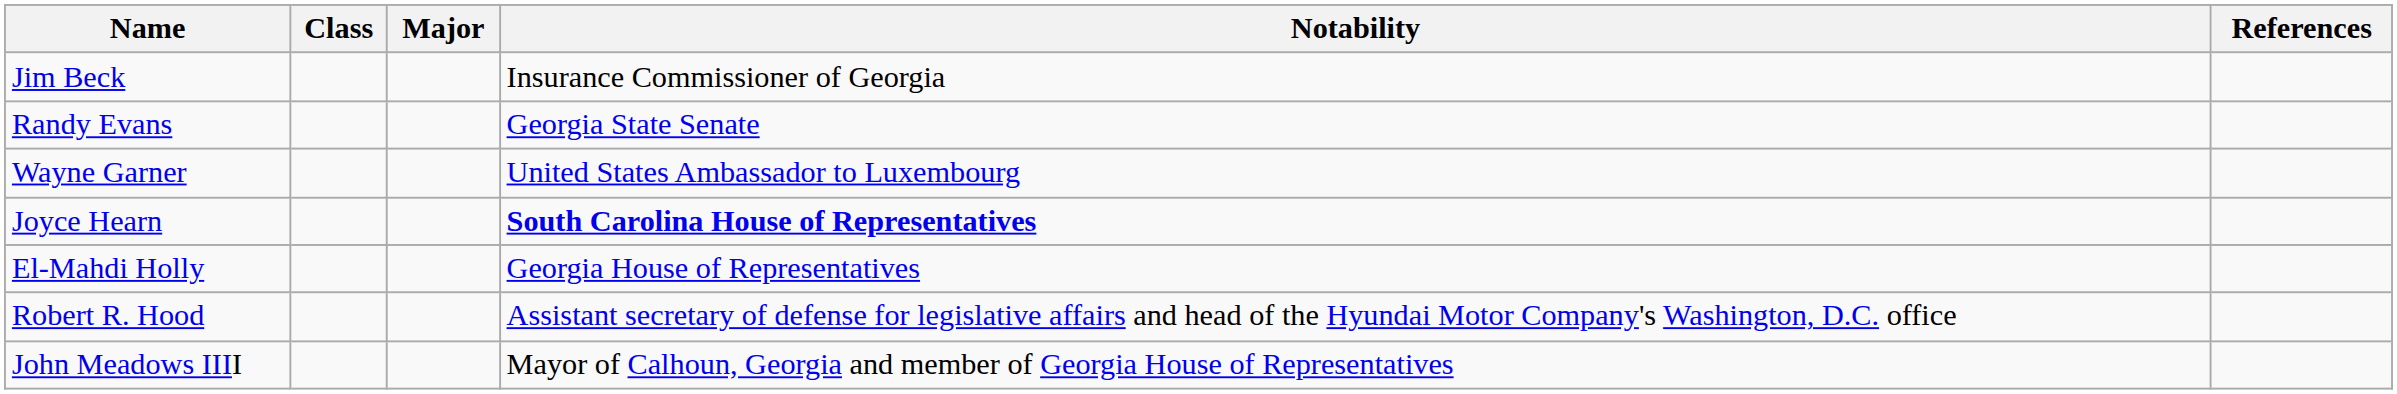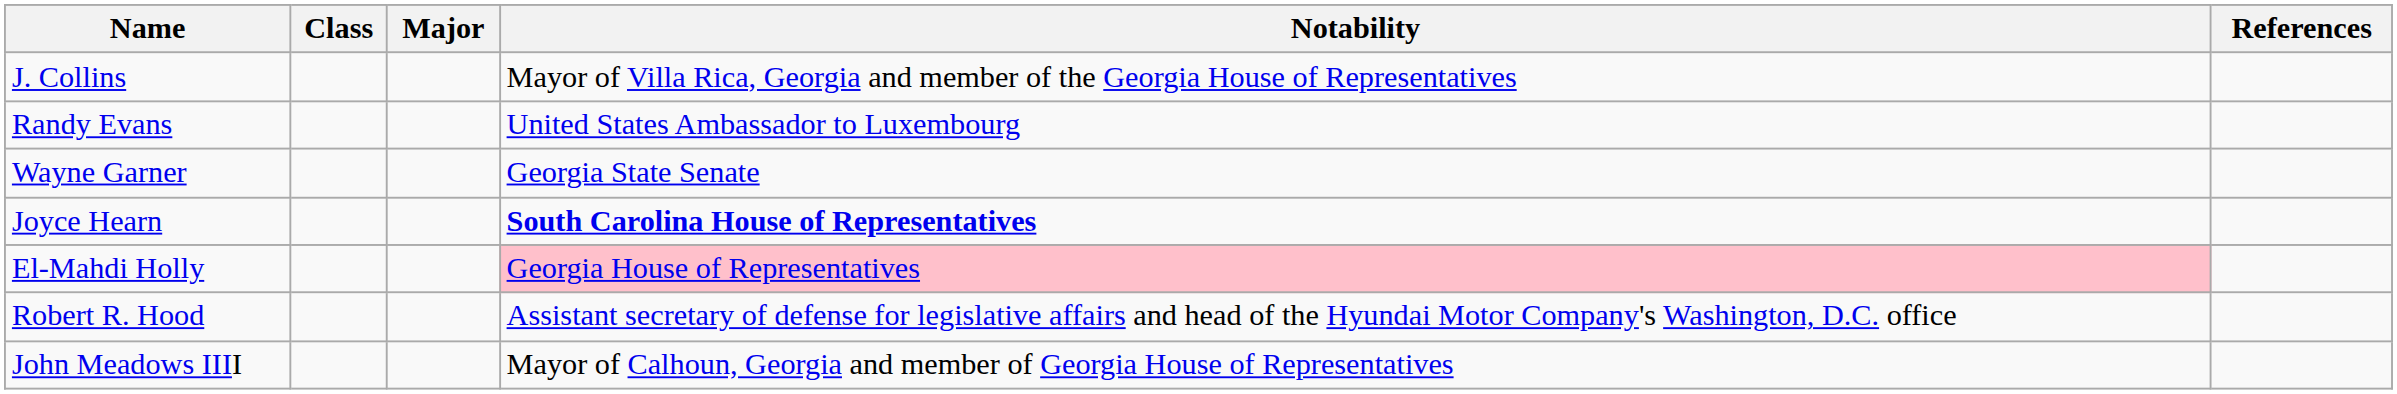- row: Jim Beck | Insurance Commissioner of Georgia
+ row: J. Collins | Mayor of Villa Rica, Georgia and member of the Georgia House of Representatives
Randy Evans | Notability: Georgia State Senate -> United States Ambassador to Luxembourg
Wayne Garner | Notability: United States Ambassador to Luxembourg -> Georgia State Senate
El-Mahdi Holly | Notability: no background -> pink background
